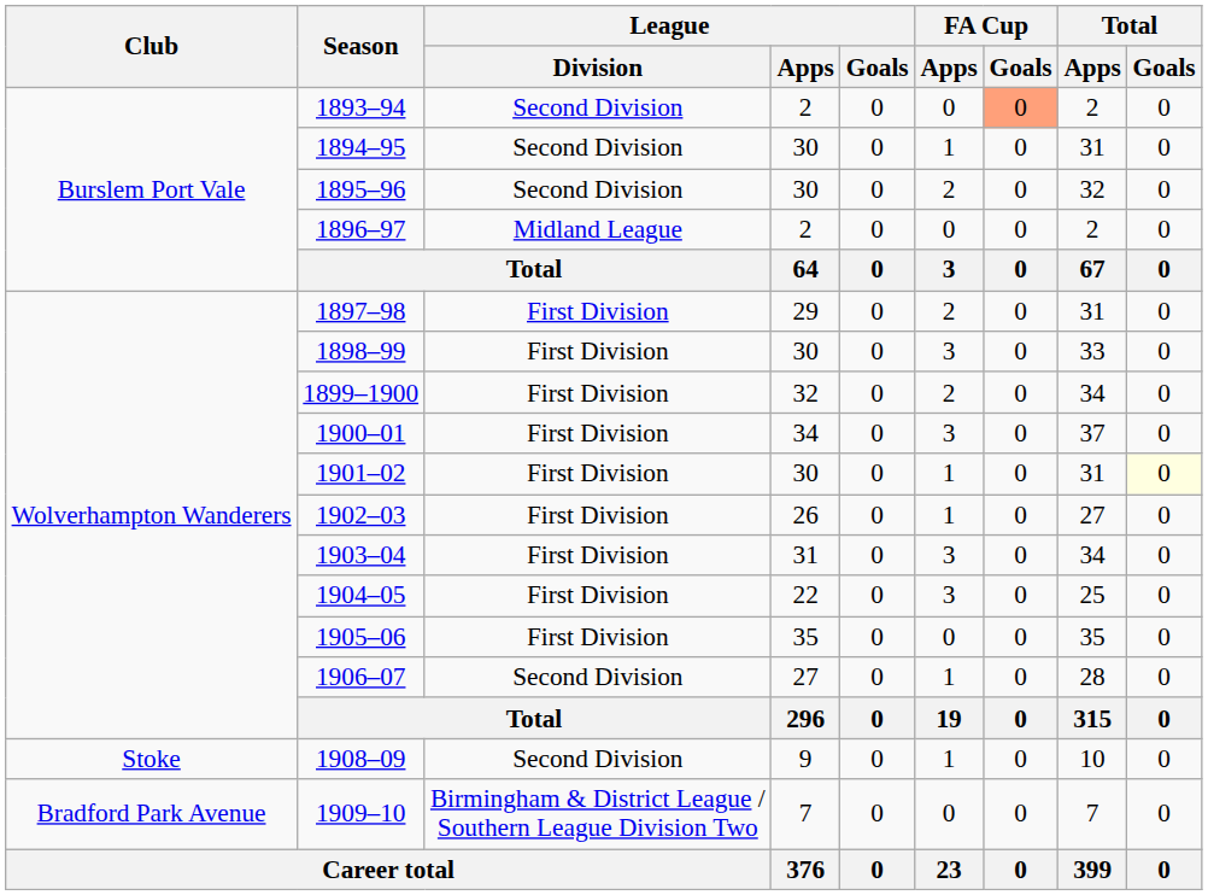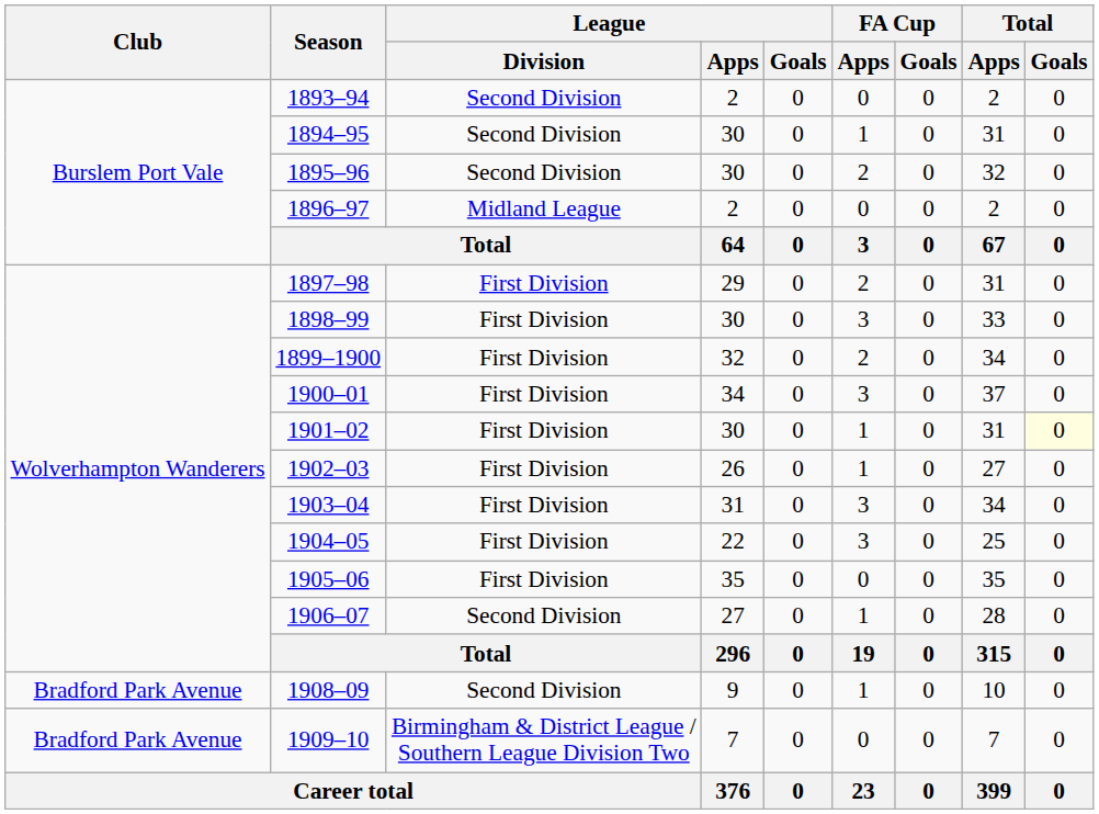1893–94 | FA Cup / Goals: lightsalmon background -> no background
1908–09 | Club: Stoke -> Bradford Park Avenue
